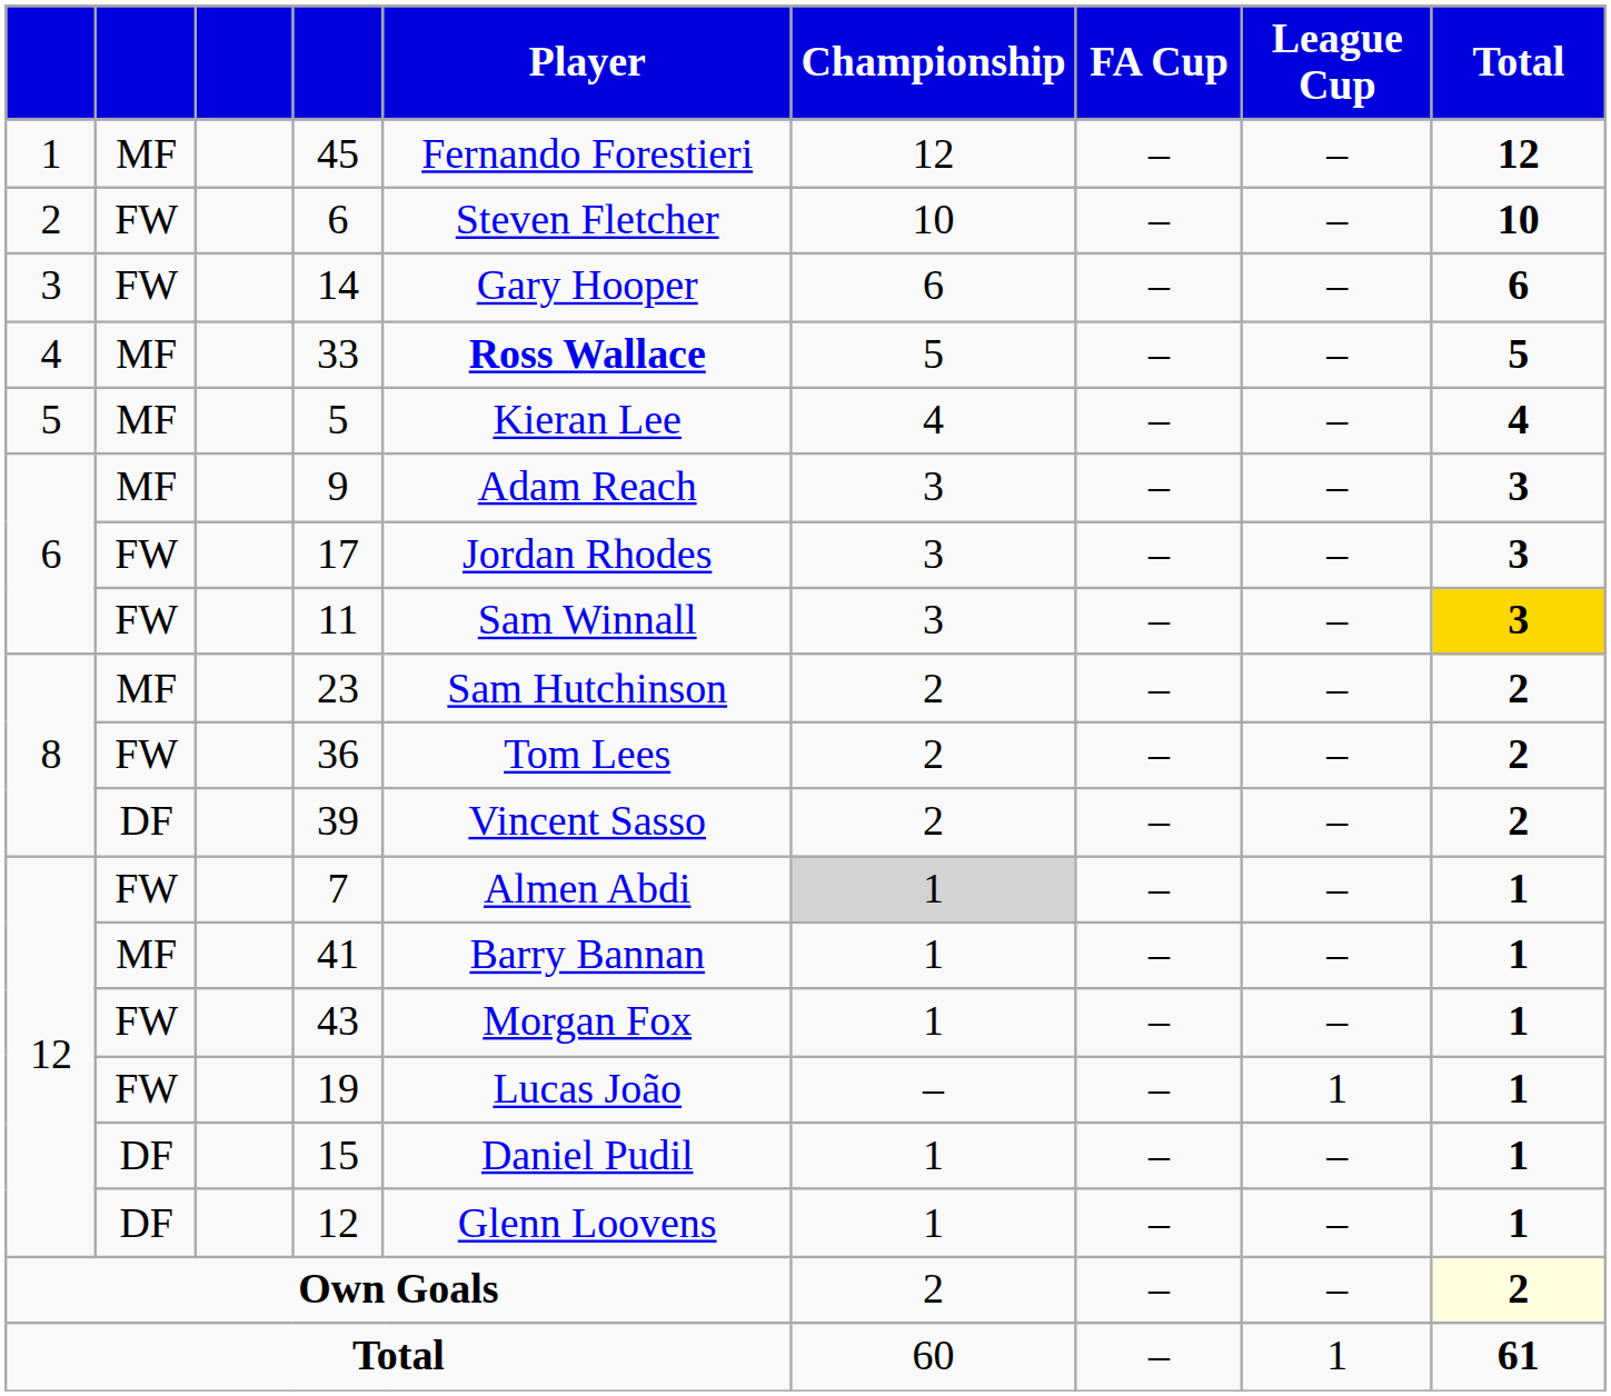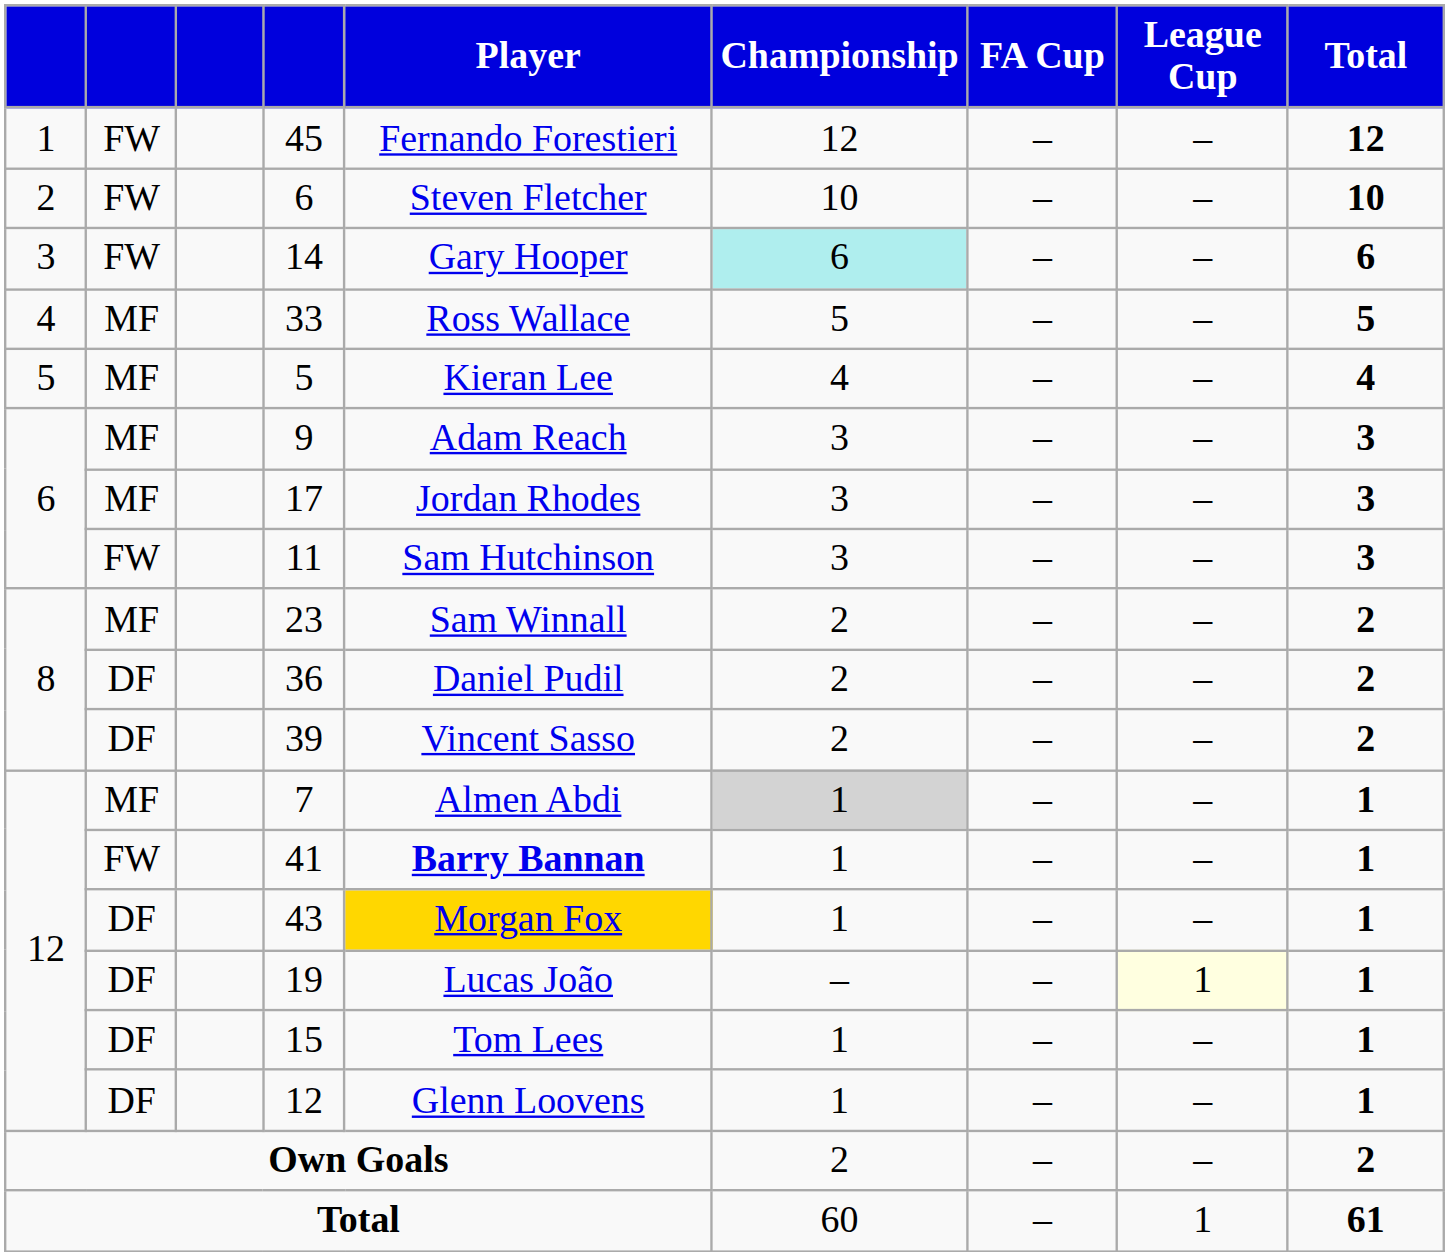45 | column 2: MF -> FW
14 | Championship: no background -> paleturquoise background
33 | Player: bold -> normal
17 | column 2: FW -> MF
11 | Player: Sam Winnall -> Sam Hutchinson
11 | Total: gold background -> no background
23 | Player: Sam Hutchinson -> Sam Winnall
36 | column 2: FW -> DF
36 | Player: Tom Lees -> Daniel Pudil
7 | column 2: FW -> MF
41 | column 2: MF -> FW
41 | Player: normal -> bold
43 | column 2: FW -> DF
43 | Player: no background -> gold background
19 | column 2: FW -> DF
19 | League Cup: no background -> lightyellow background
15 | Player: Daniel Pudil -> Tom Lees
Own Goals | Total: lightyellow background -> no background
